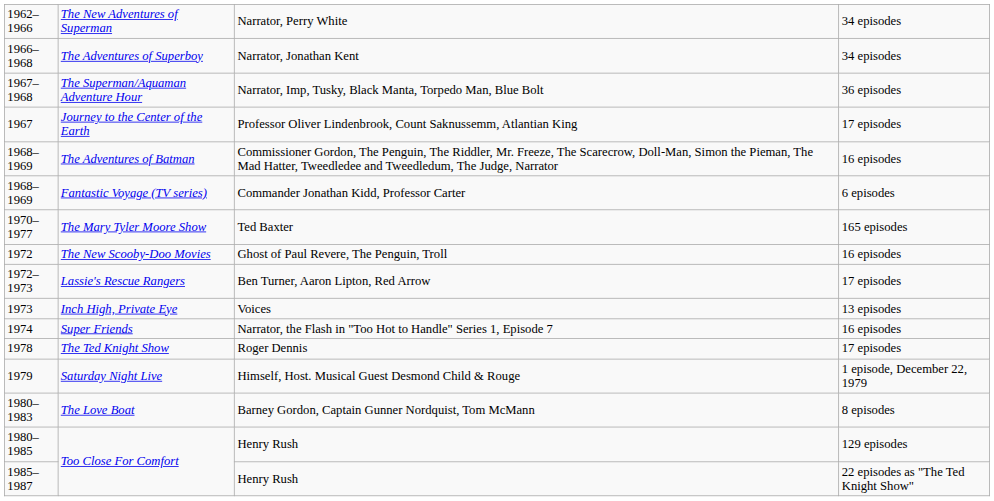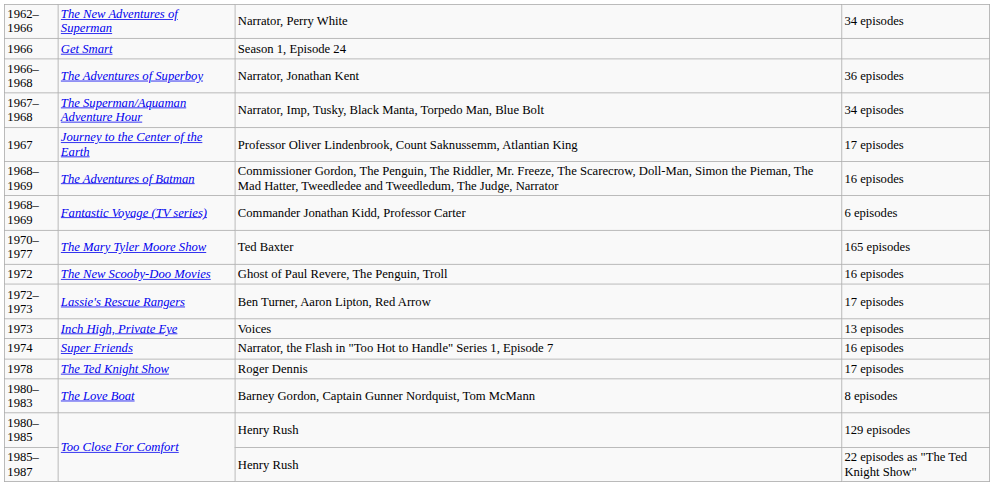+ row: 1966 | Get Smart | Season 1, Episode 24
The Adventures of Superboy | column 4: 34 episodes -> 36 episodes
The Superman/Aquaman Adventure Hour | column 4: 36 episodes -> 34 episodes
- row: 1979 | Saturday Night Live | Himself, Host. Musical Guest Desmond Child & Rouge | 1 episode, December 22, 1979
